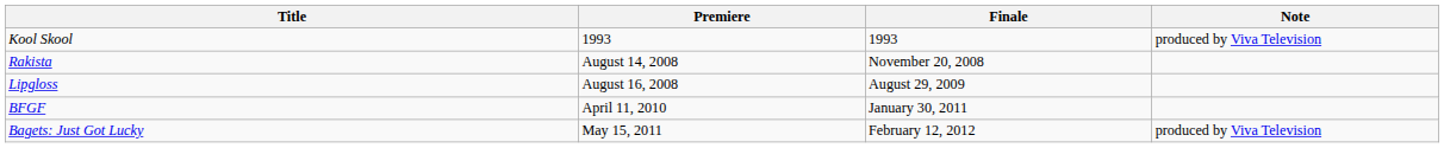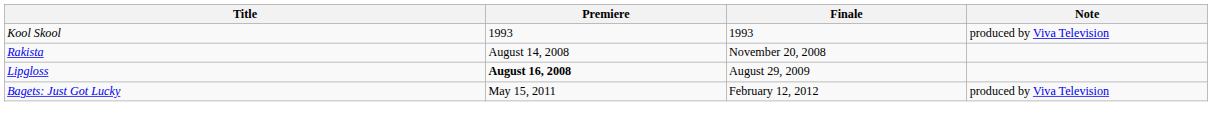Lipgloss | Premiere: normal -> bold
- row: BFGF | April 11, 2010 | January 30, 2011
